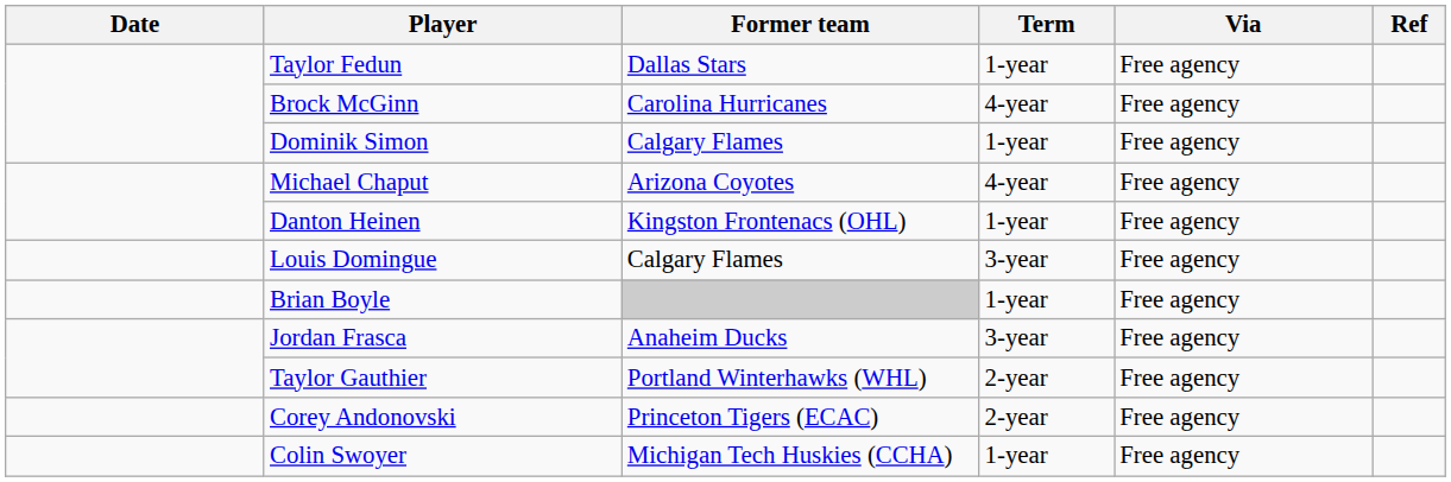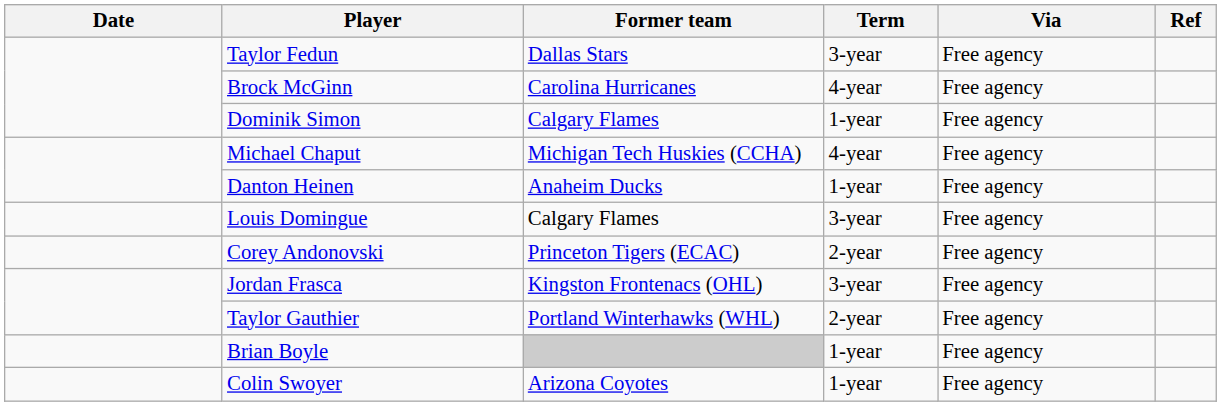Taylor Fedun | Term: 1-year -> 3-year
Michael Chaput | Former team: Arizona Coyotes -> Michigan Tech Huskies (CCHA)
Danton Heinen | Former team: Kingston Frontenacs (OHL) -> Anaheim Ducks
rows swapped: Brian Boyle <-> Corey Andonovski
Jordan Frasca | Former team: Anaheim Ducks -> Kingston Frontenacs (OHL)
Colin Swoyer | Former team: Michigan Tech Huskies (CCHA) -> Arizona Coyotes
